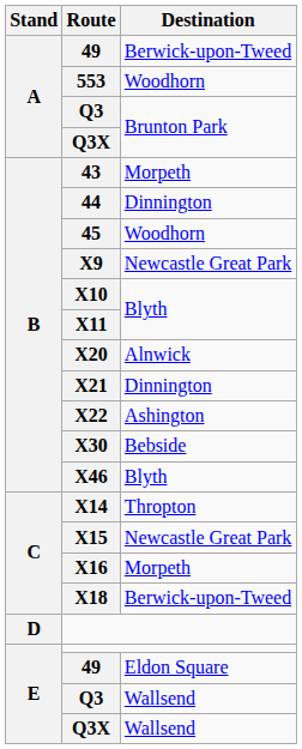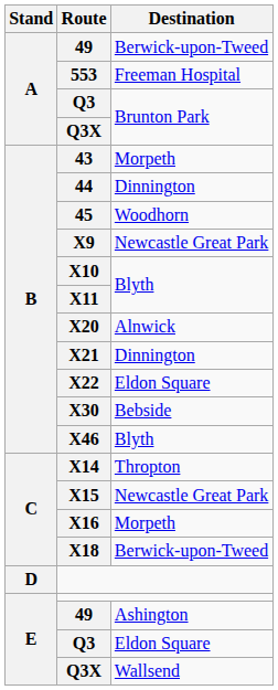553 | Destination: Woodhorn -> Freeman Hospital
X22 | Destination: Ashington -> Eldon Square
E / 49 | Destination: Eldon Square -> Ashington
E / Q3 | Destination: Wallsend -> Eldon Square
